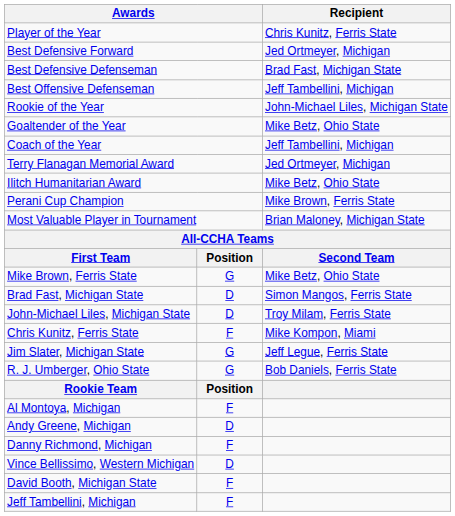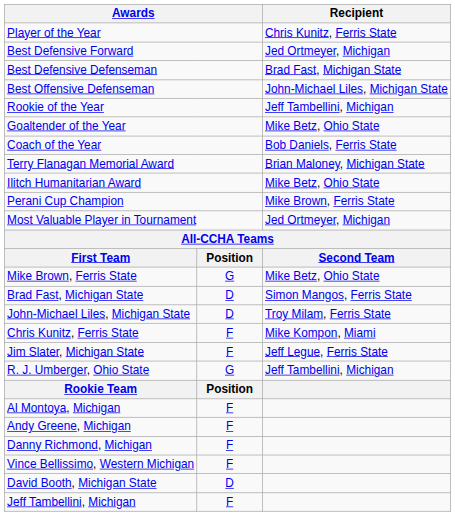Best Offensive Defenseman | Recipient: Jeff Tambellini, Michigan -> John-Michael Liles, Michigan State
Rookie of the Year | Recipient: John-Michael Liles, Michigan State -> Jeff Tambellini, Michigan
Coach of the Year | Recipient: Jeff Tambellini, Michigan -> Bob Daniels, Ferris State
Terry Flanagan Memorial Award | Recipient: Jed Ortmeyer, Michigan -> Brian Maloney, Michigan State
Most Valuable Player in Tournament | Recipient: Brian Maloney, Michigan State -> Jed Ortmeyer, Michigan
Jim Slater, Michigan State | column 2: G -> F
R. J. Umberger, Ohio State | Recipient: Bob Daniels, Ferris State -> Jeff Tambellini, Michigan
Andy Greene, Michigan | column 2: D -> F
Vince Bellissimo, Western Michigan | column 2: D -> F
David Booth, Michigan State | column 2: F -> D
